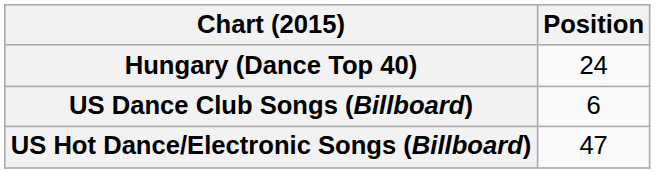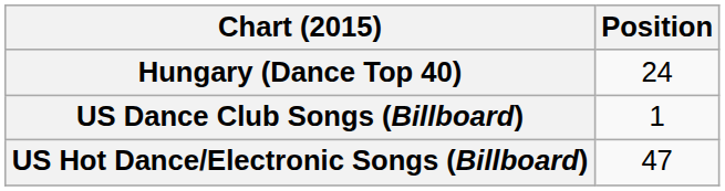US Dance Club Songs (Billboard) | Position: 6 -> 1
